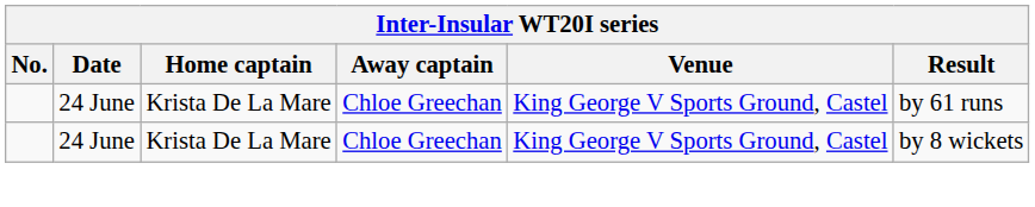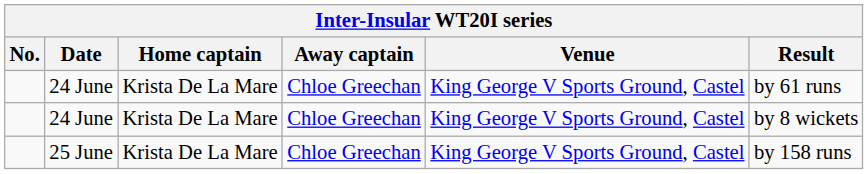+ row: 25 June | Krista De La Mare | Chloe Greechan | King George V Sports Ground, Castel | by 158 runs
